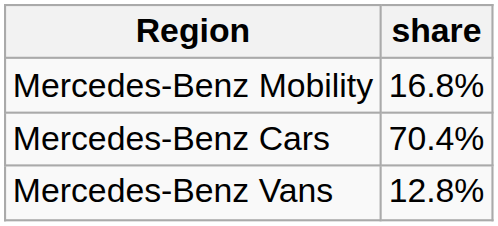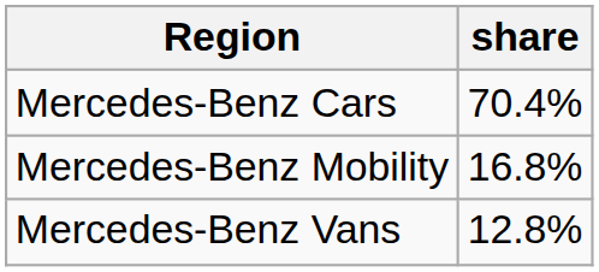rows swapped: Mercedes-Benz Cars <-> Mercedes-Benz Mobility
